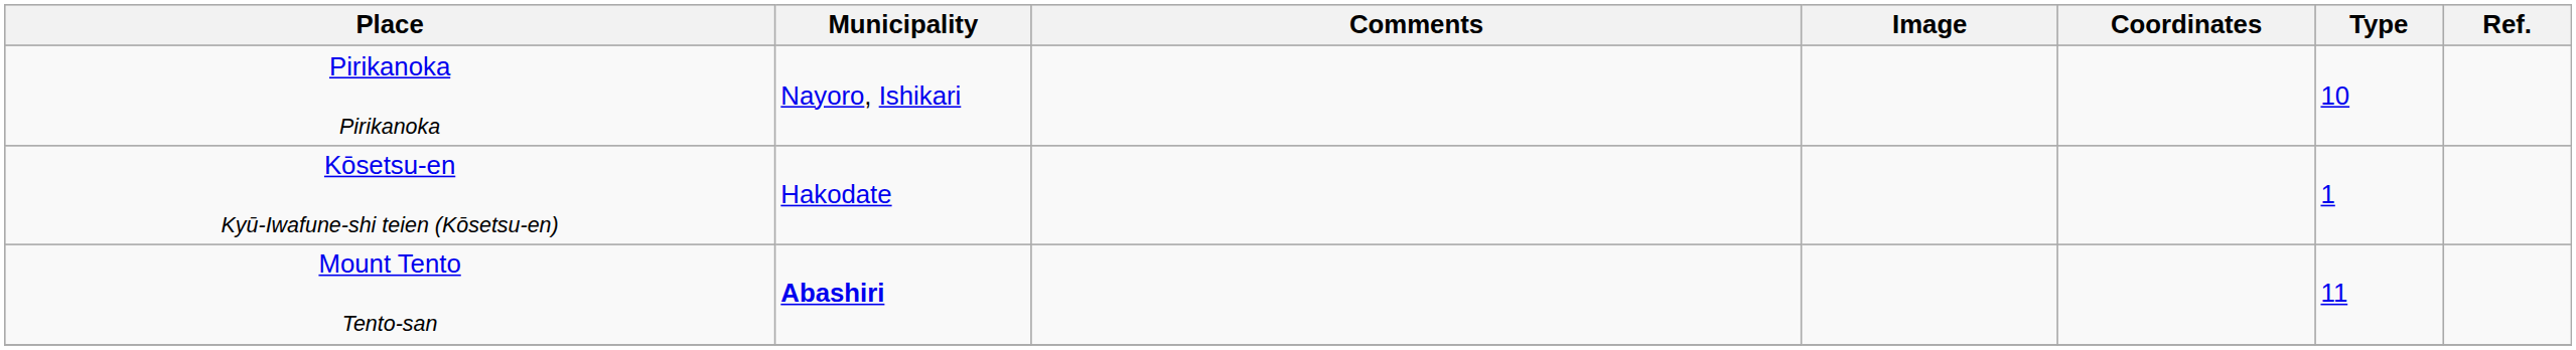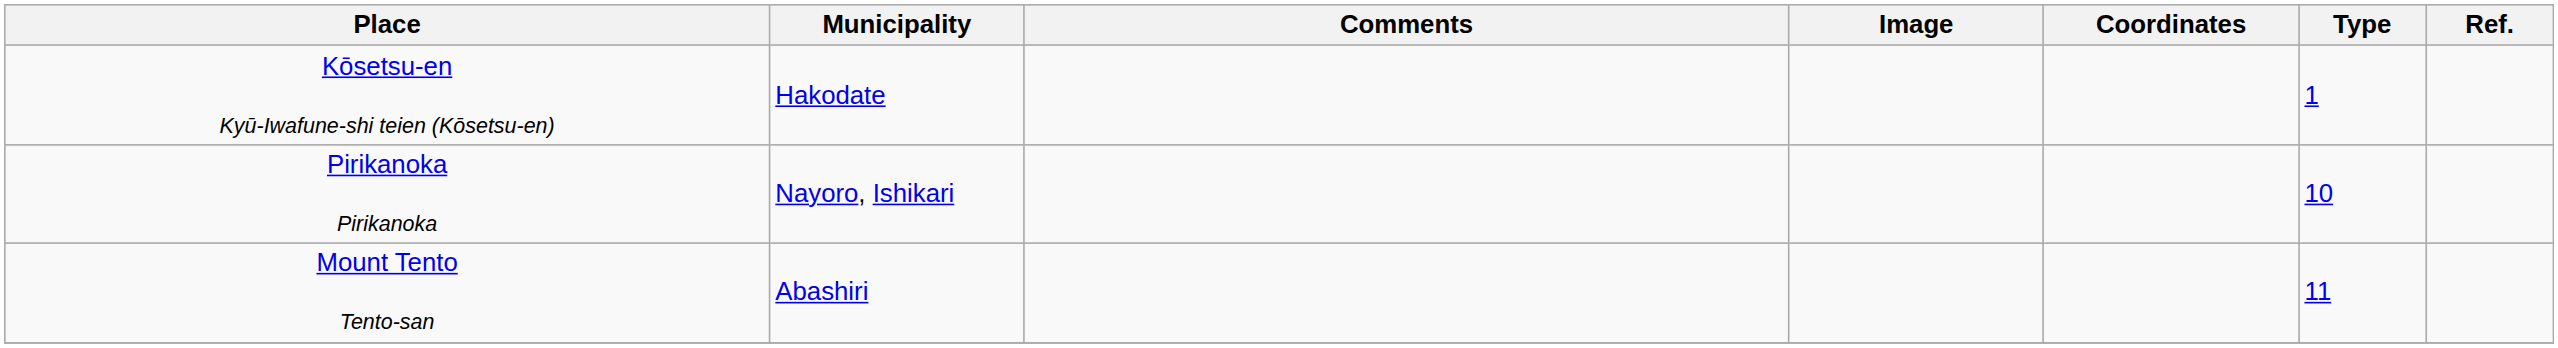rows swapped: Pirikanoka Pirikanoka <-> Kōsetsu-en Kyū-Iwafune-shi teien (Kōsetsu-en)
Mount Tento Tento-san | Municipality: bold -> normal
